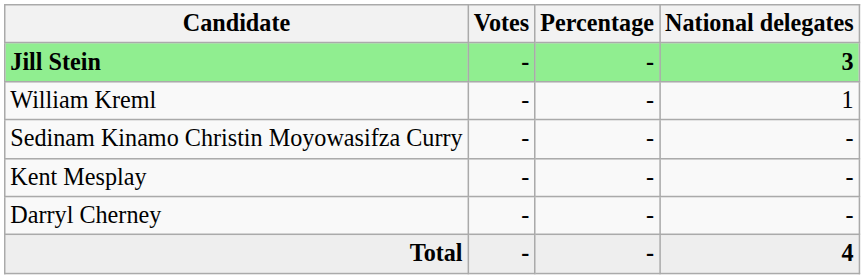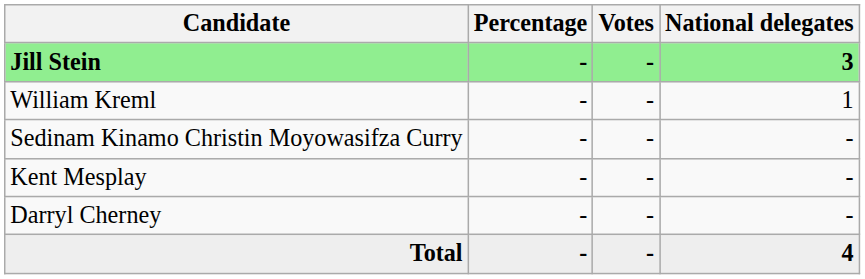columns swapped: Votes <-> Percentage
